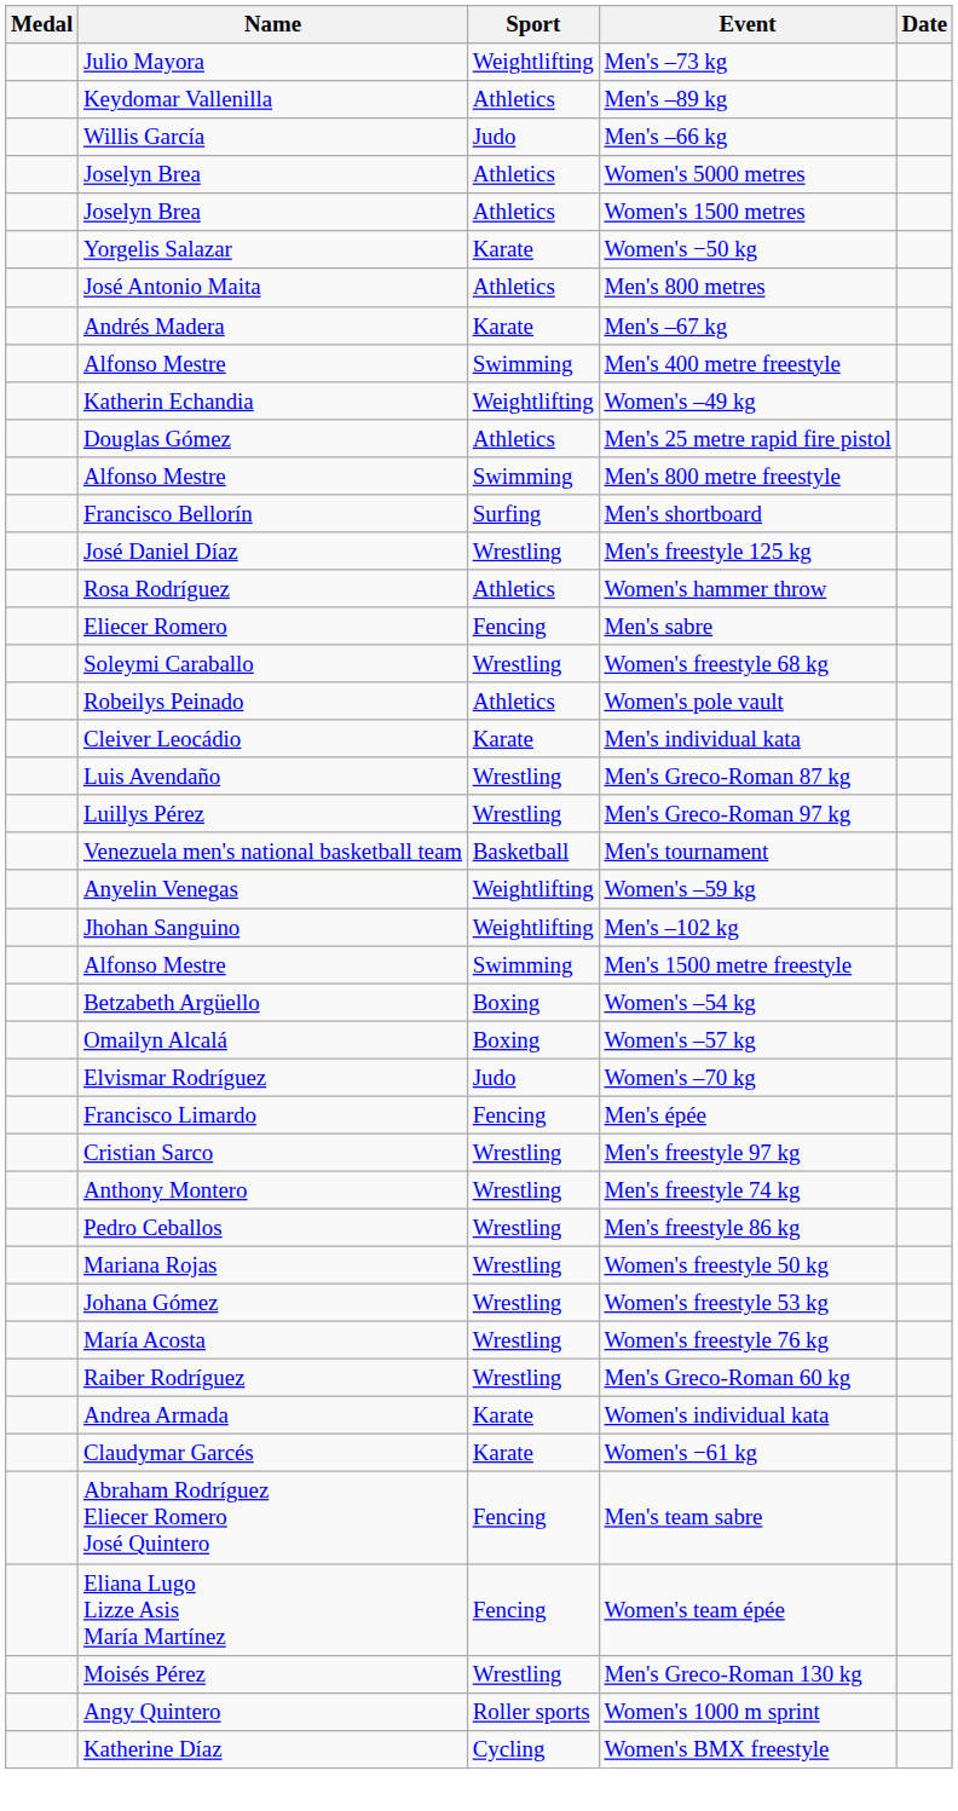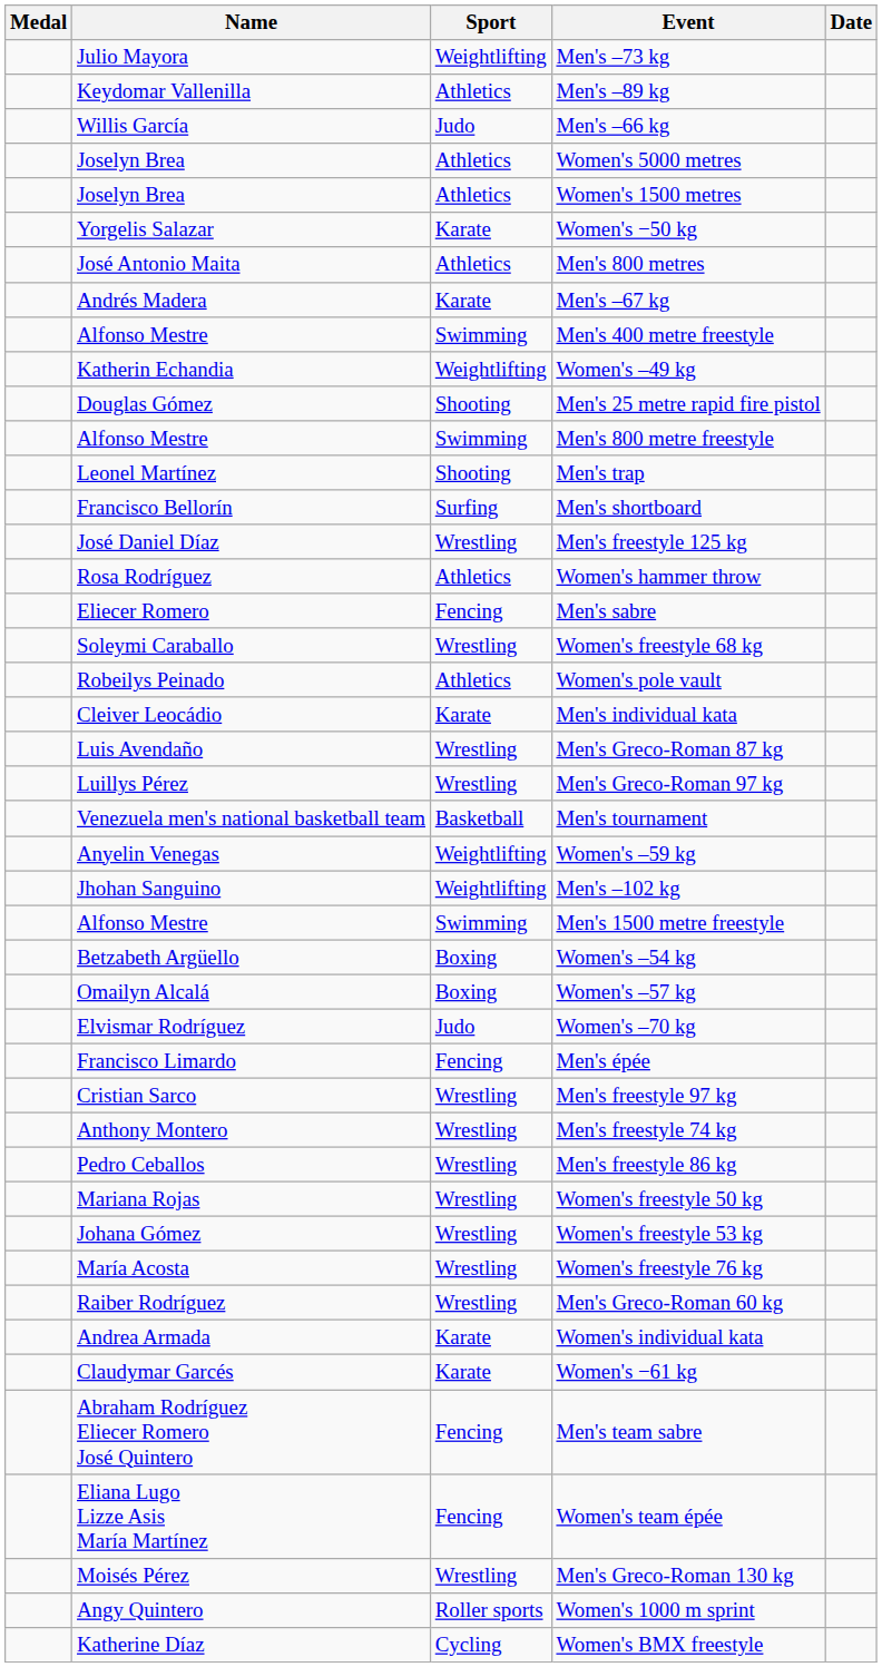Men's 25 metre rapid fire pistol | Sport: Athletics -> Shooting
+ row: Leonel Martínez | Shooting | Men's trap
